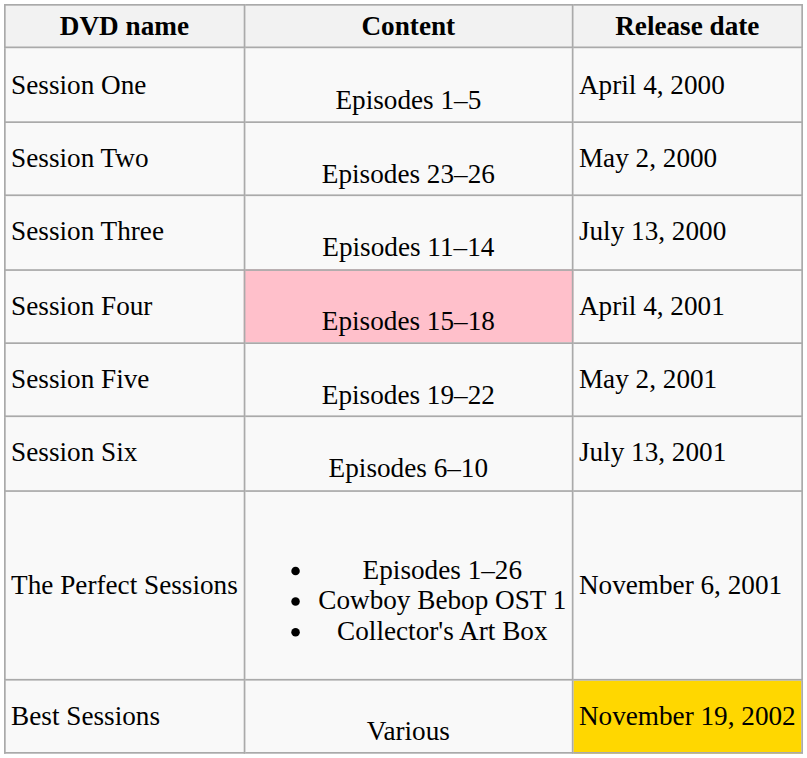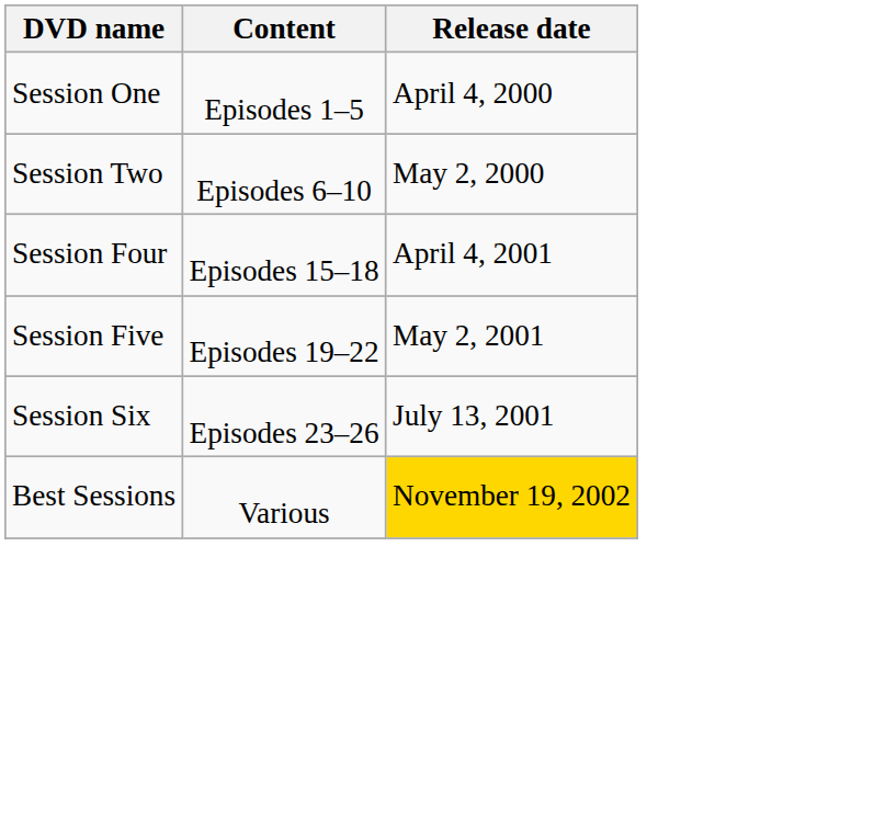Session Two | Content: Episodes 23–26 -> Episodes 6–10
- row: Session Three | Episodes 11–14 | July 13, 2000
Session Four | Content: pink background -> no background
Session Six | Content: Episodes 6–10 -> Episodes 23–26
- row: The Perfect Sessions | Episodes 1–26 Cowboy Bebop OST 1 Collector's Art Box | November 6, 2001
